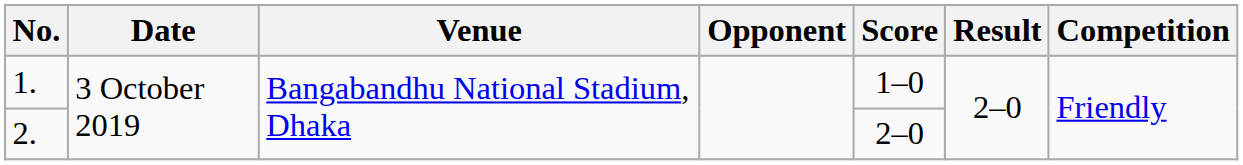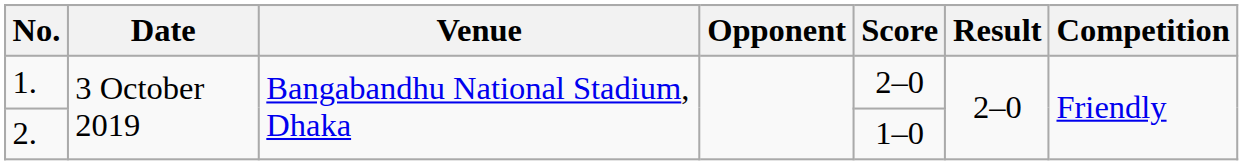1. | Score: 1–0 -> 2–0
2. | Score: 2–0 -> 1–0
